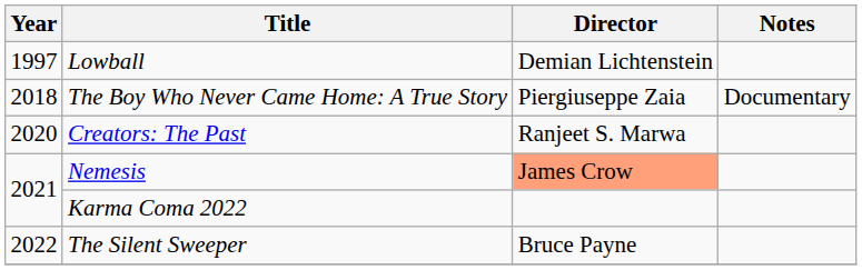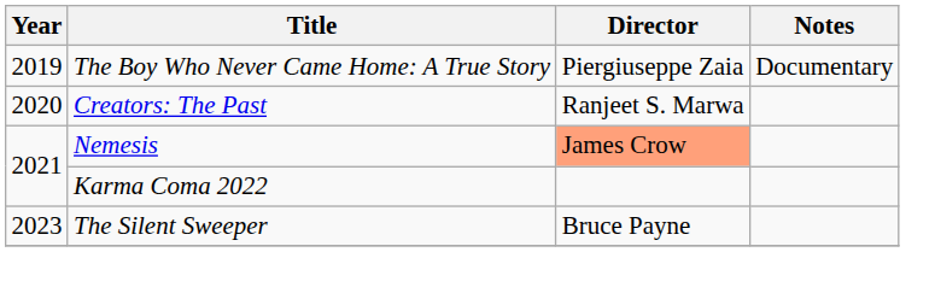- row: 1997 | Lowball | Demian Lichtenstein
The Boy Who Never Came Home: A True Story | Year: 2018 -> 2019
The Silent Sweeper | Year: 2022 -> 2023
